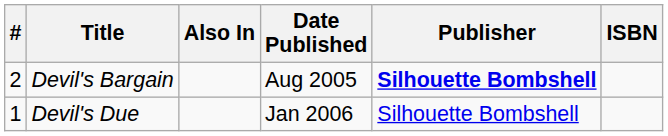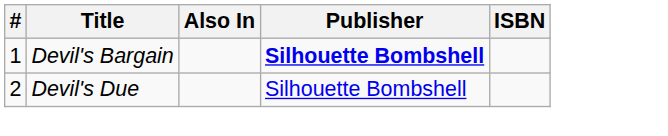- column: Date Published | Aug 2005 | Jan 2006
Devil's Bargain | #: 2 -> 1
Devil's Due | #: 1 -> 2
